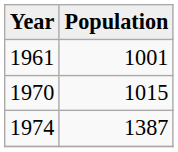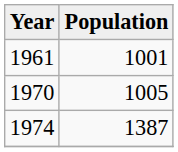1970 | Population: 1015 -> 1005
